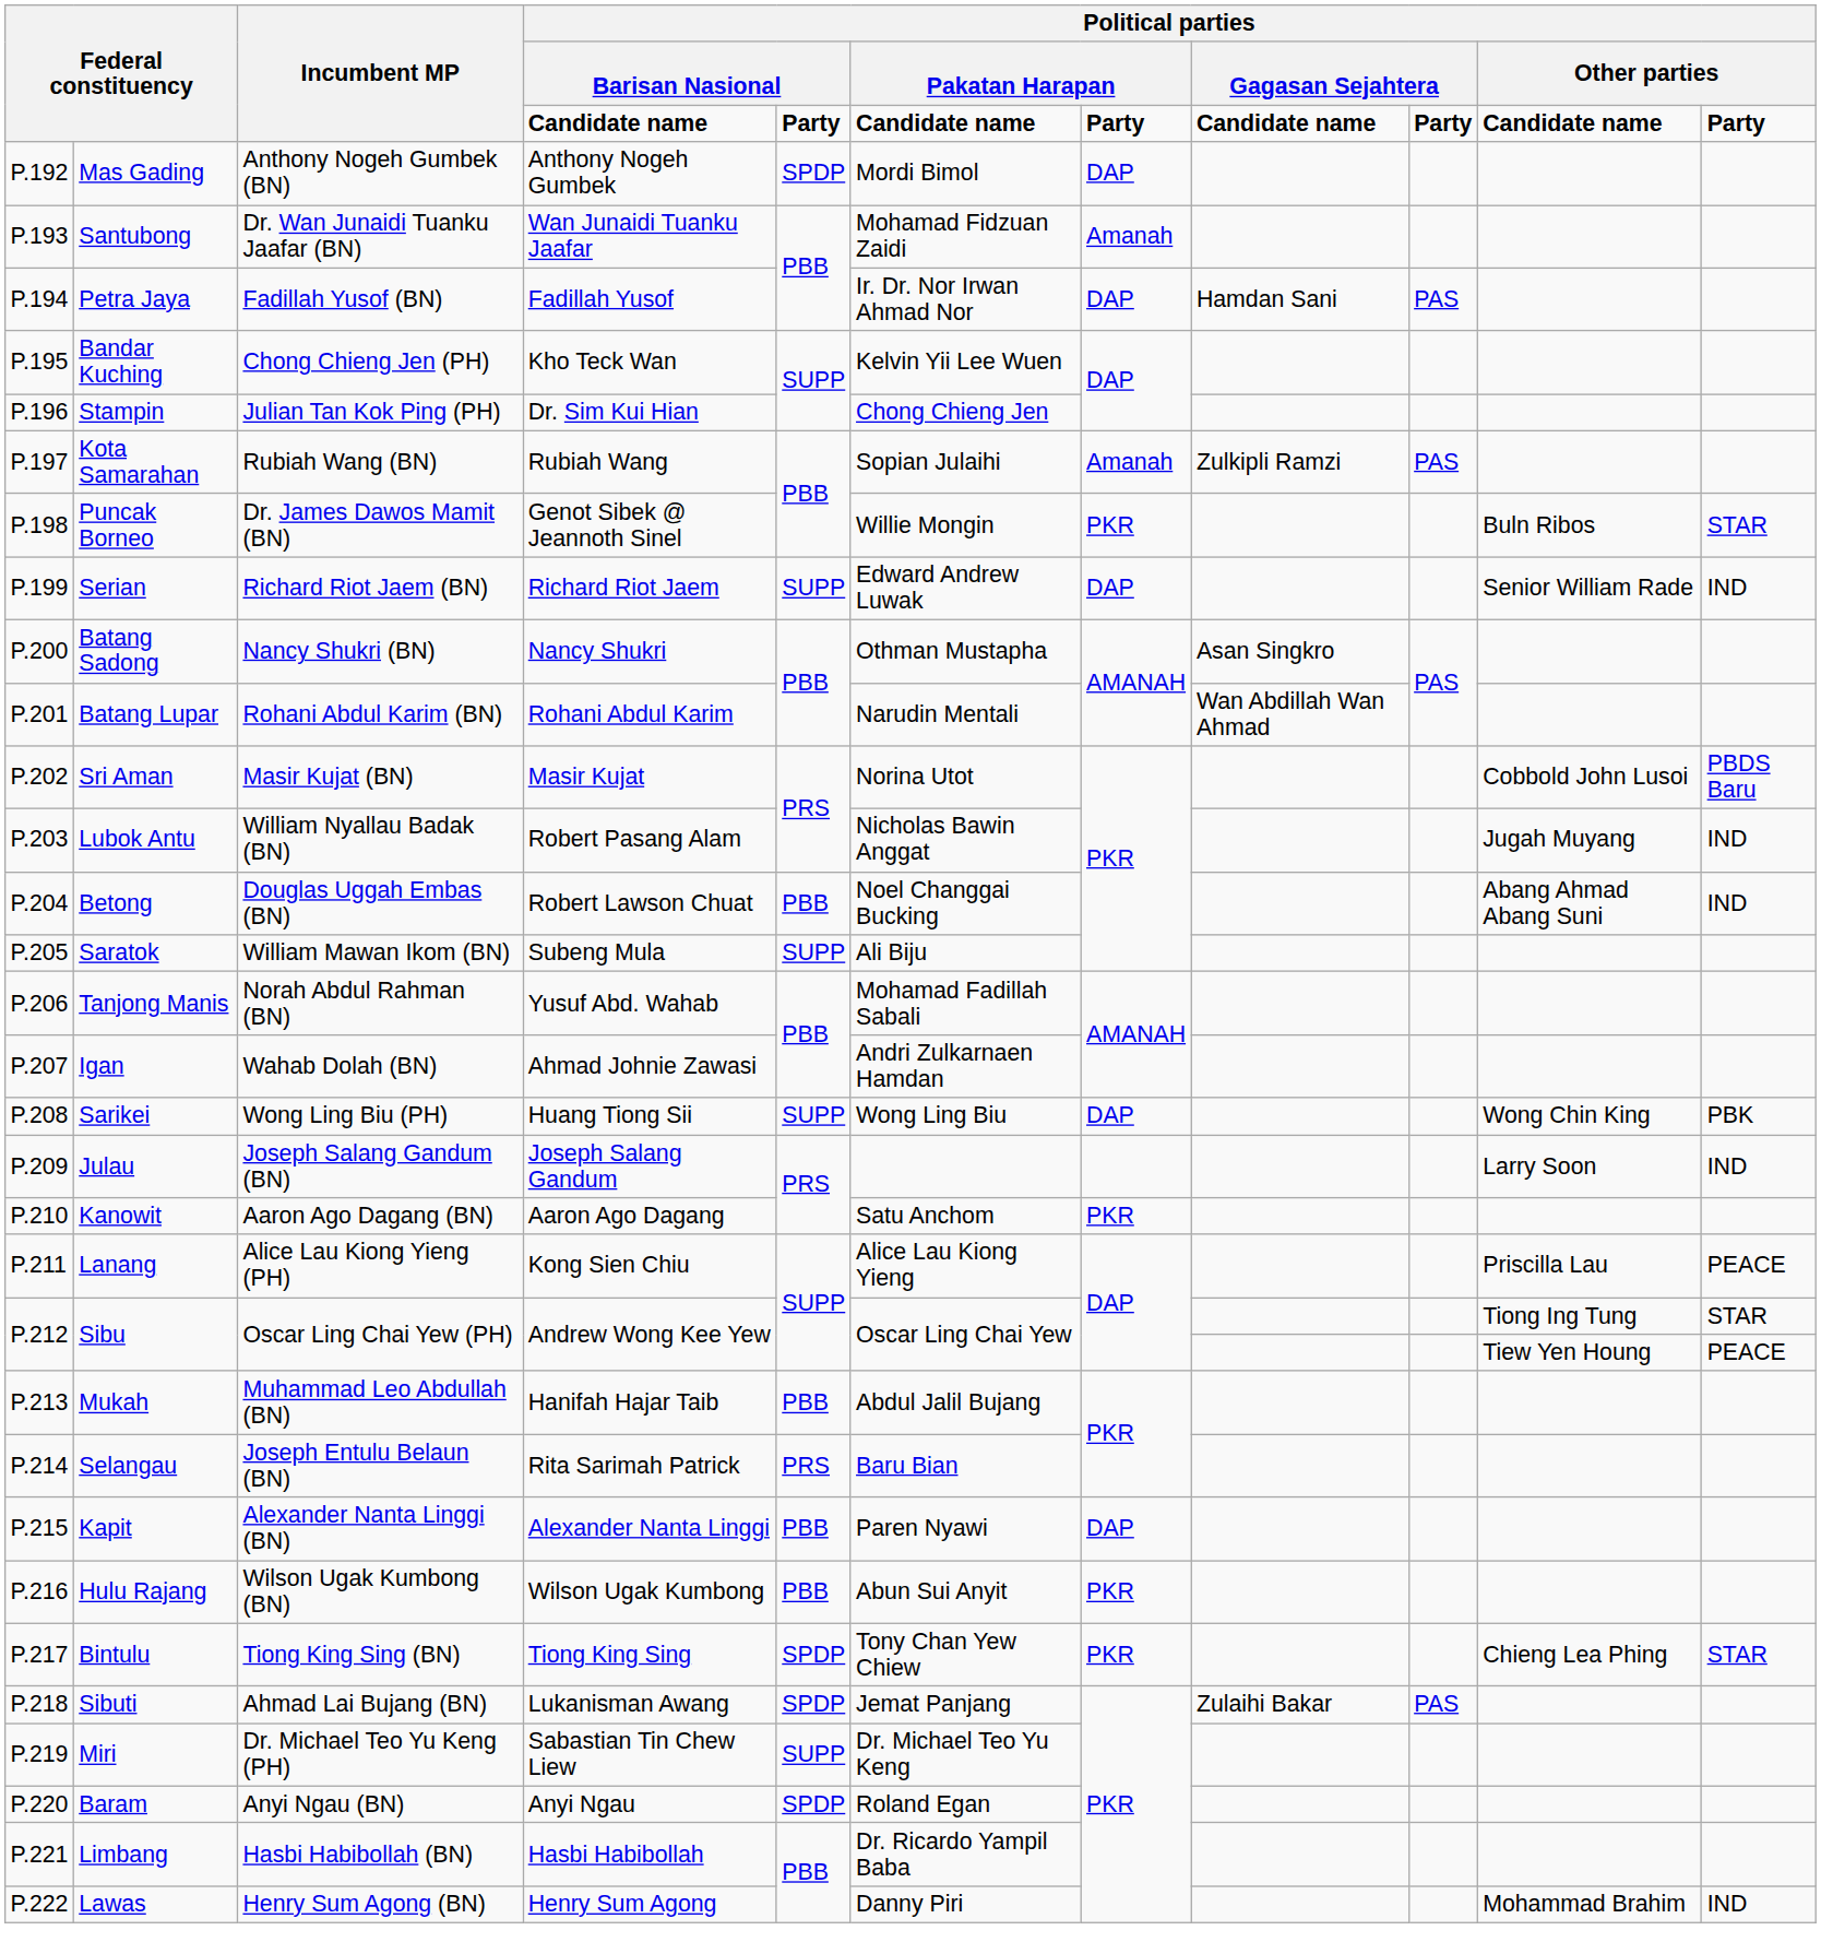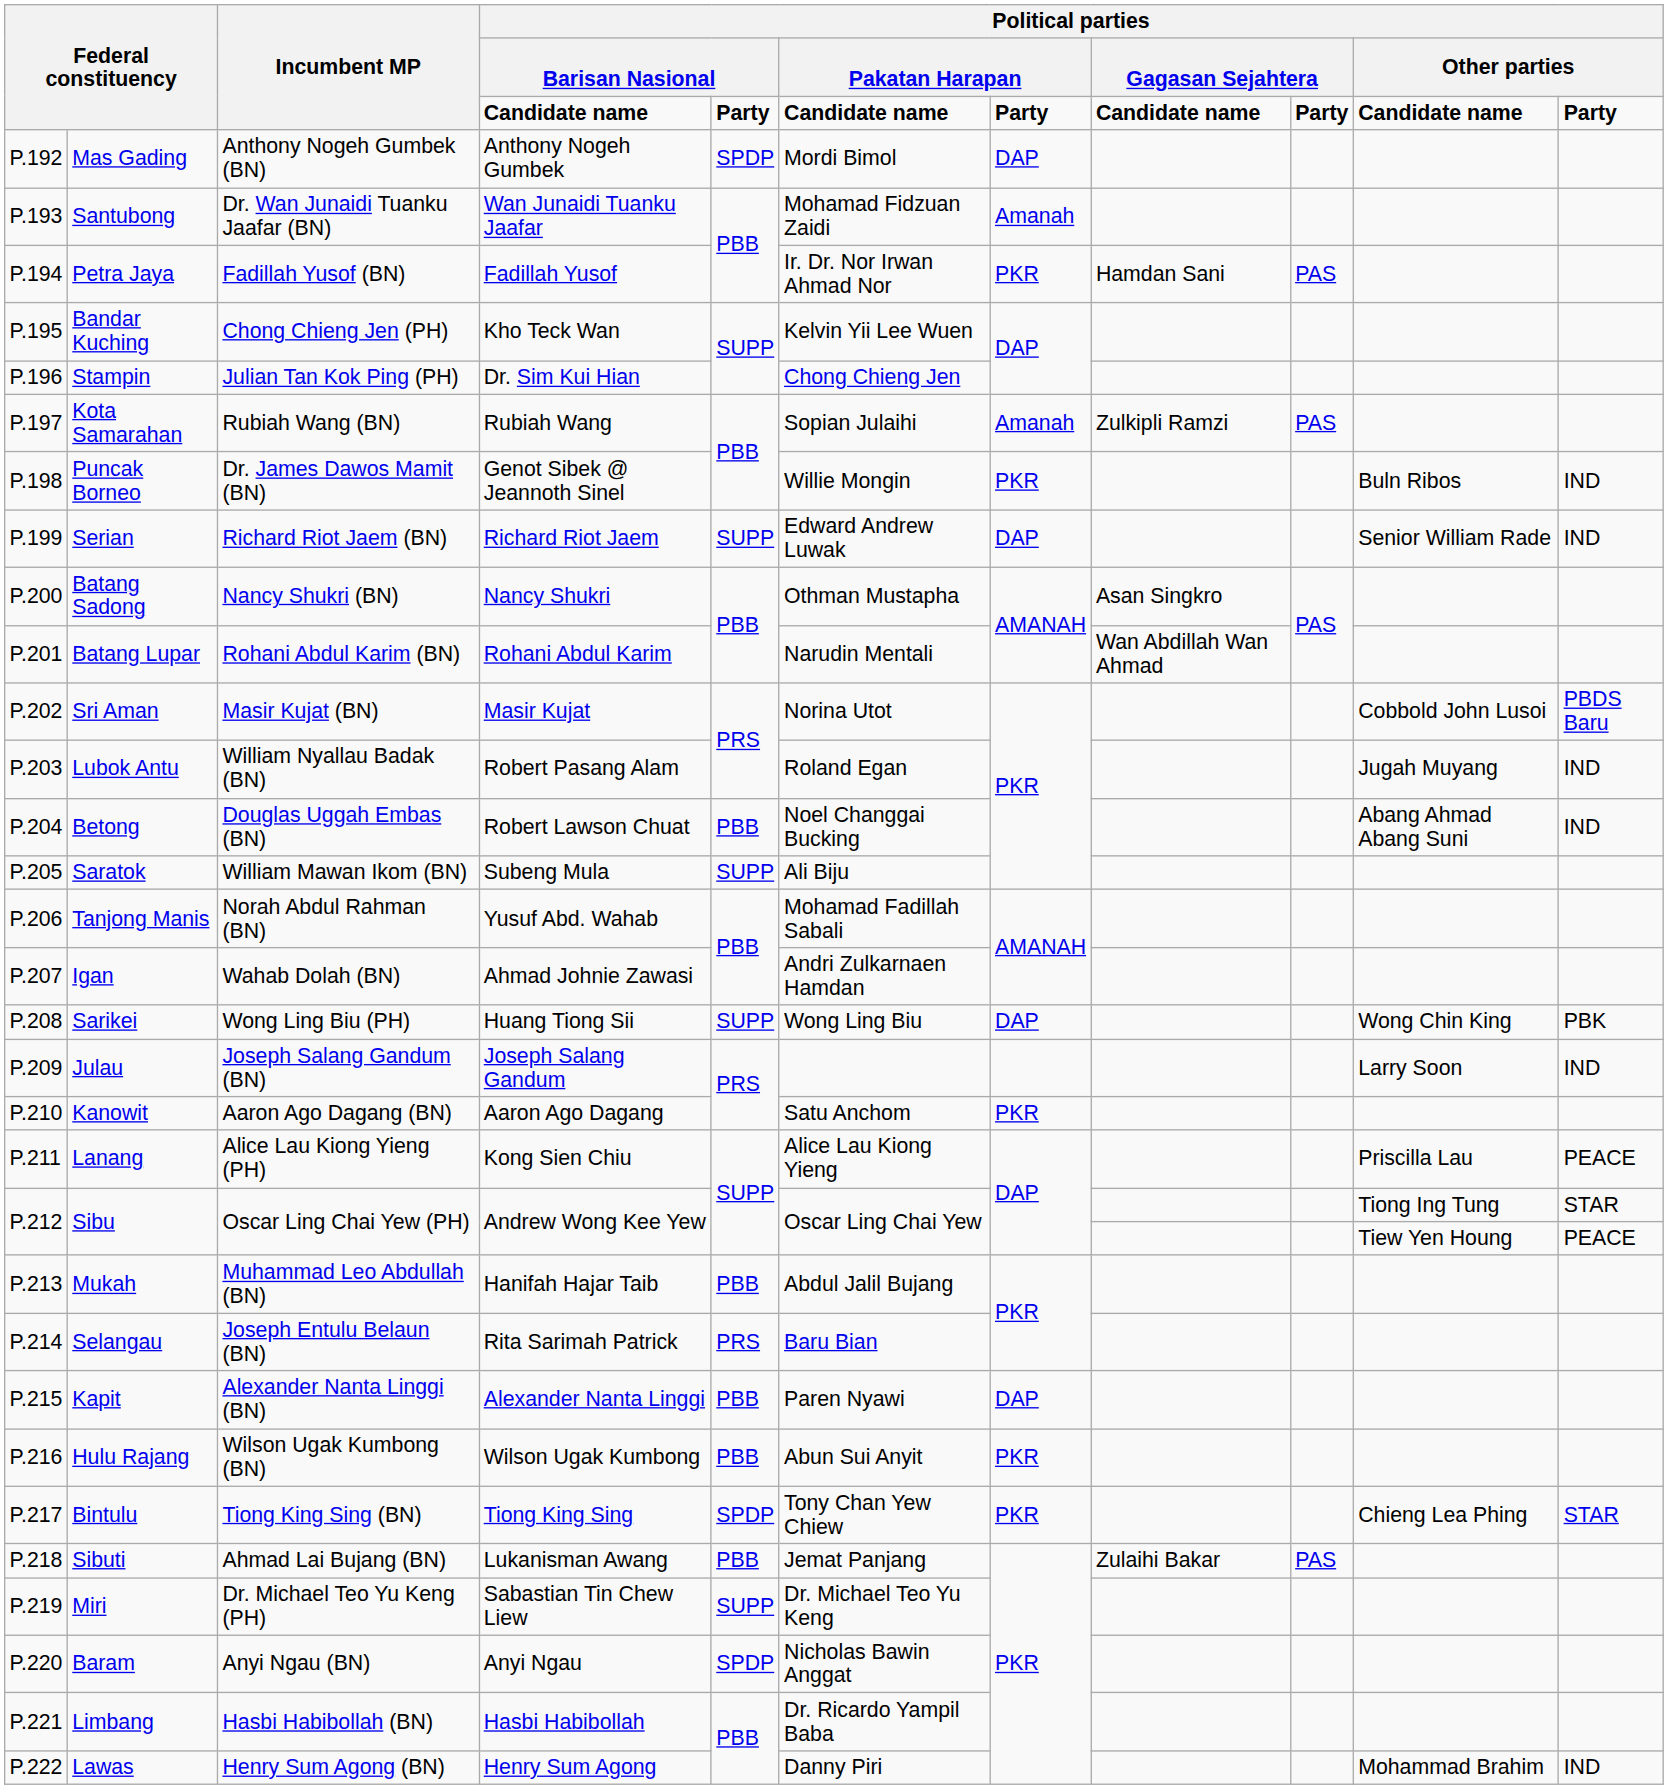Petra Jaya | column 7: DAP -> PKR
Puncak Borneo | column 11: STAR -> IND
Lubok Antu | column 6: Nicholas Bawin Anggat -> Roland Egan
Sibuti | column 5: SPDP -> PBB
Baram | column 6: Roland Egan -> Nicholas Bawin Anggat
